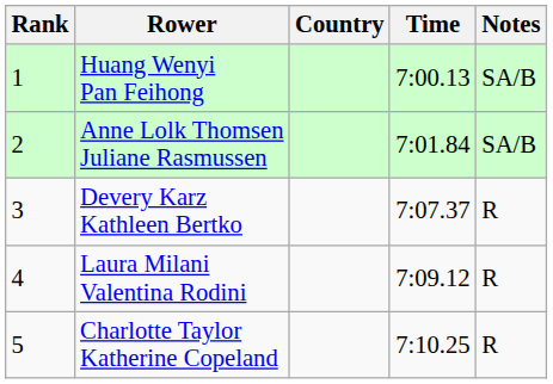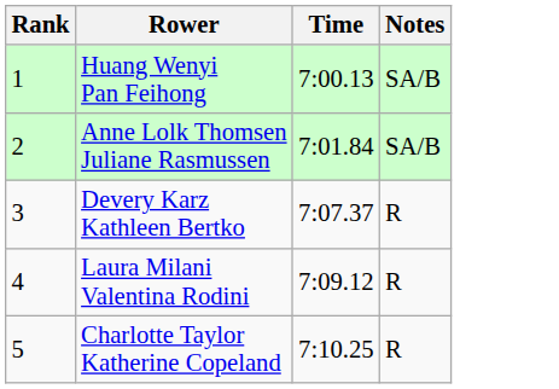- column: Country
